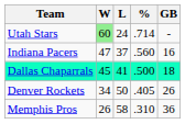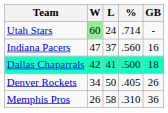Dallas Chaparrals | W: 45 -> 42
